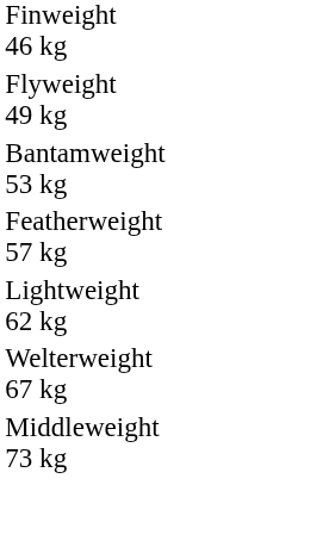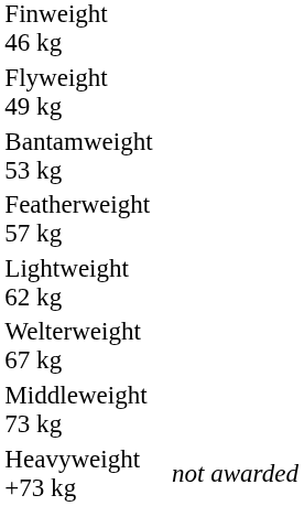+ row: Heavyweight +73 kg | not awarded
